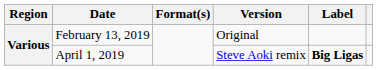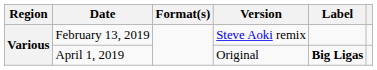February 13, 2019 | Version: Original -> Steve Aoki remix
April 1, 2019 | Version: Steve Aoki remix -> Original
